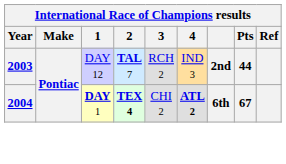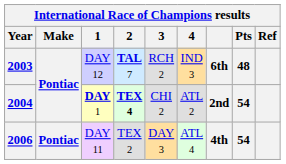2003 | column 7: 2nd -> 6th
2003 | Pts: 44 -> 48
2004 | 4: bold -> normal
2004 | column 7: 6th -> 2nd
2004 | Pts: 67 -> 54
+ row: 2006 | Pontiac | DAY 11 | TEX 2 | DAY 3 | ATL 4 | 4th | 54
